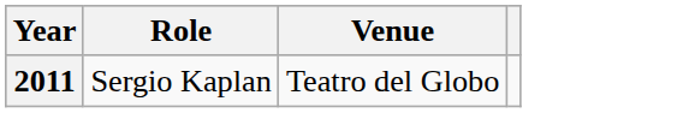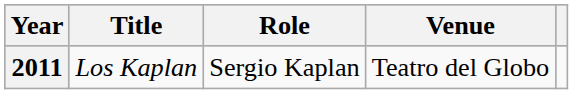+ column: Title | Los Kaplan
